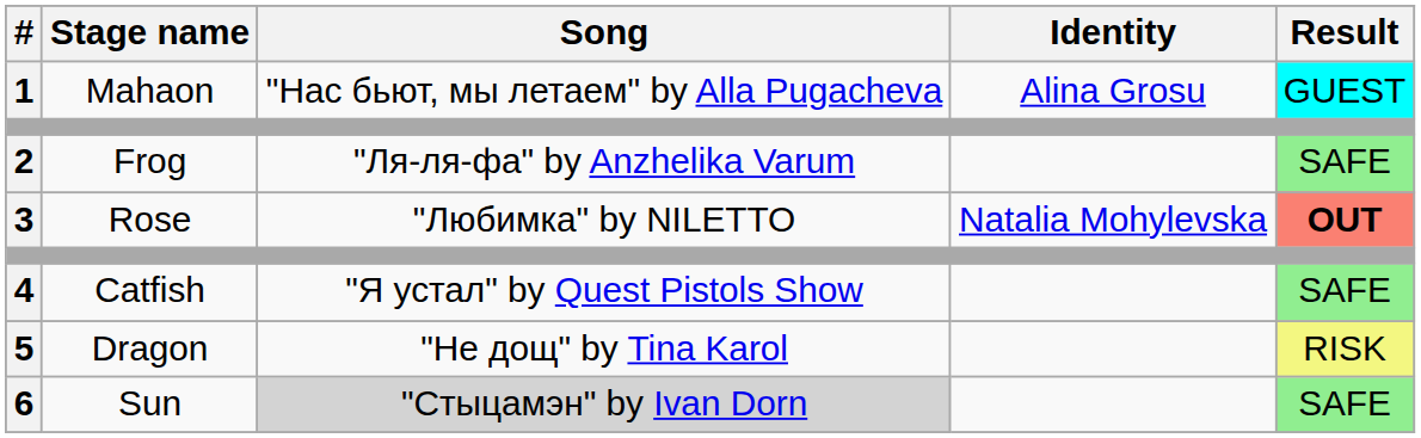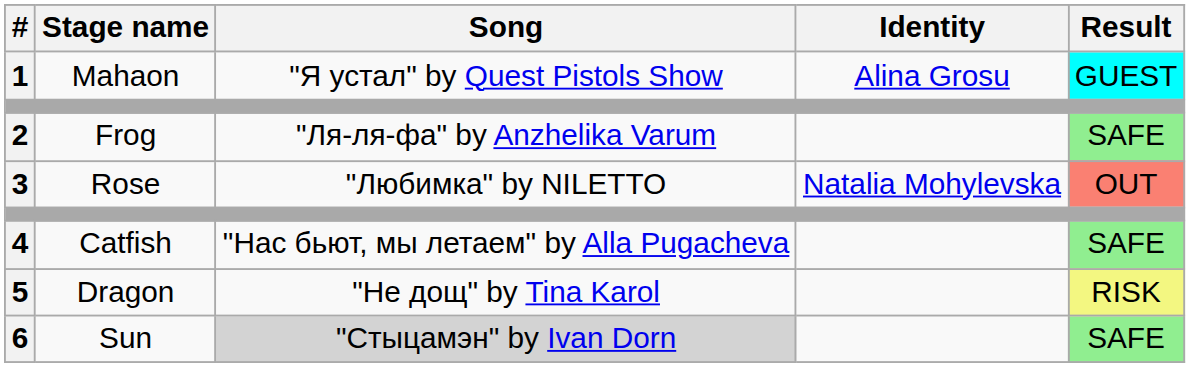1 | Song: "Нас бьют, мы летаем" by Alla Pugacheva -> "Я устал" by Quest Pistols Show
3 | Result: bold -> normal
4 | Song: "Я устал" by Quest Pistols Show -> "Нас бьют, мы летаем" by Alla Pugacheva
